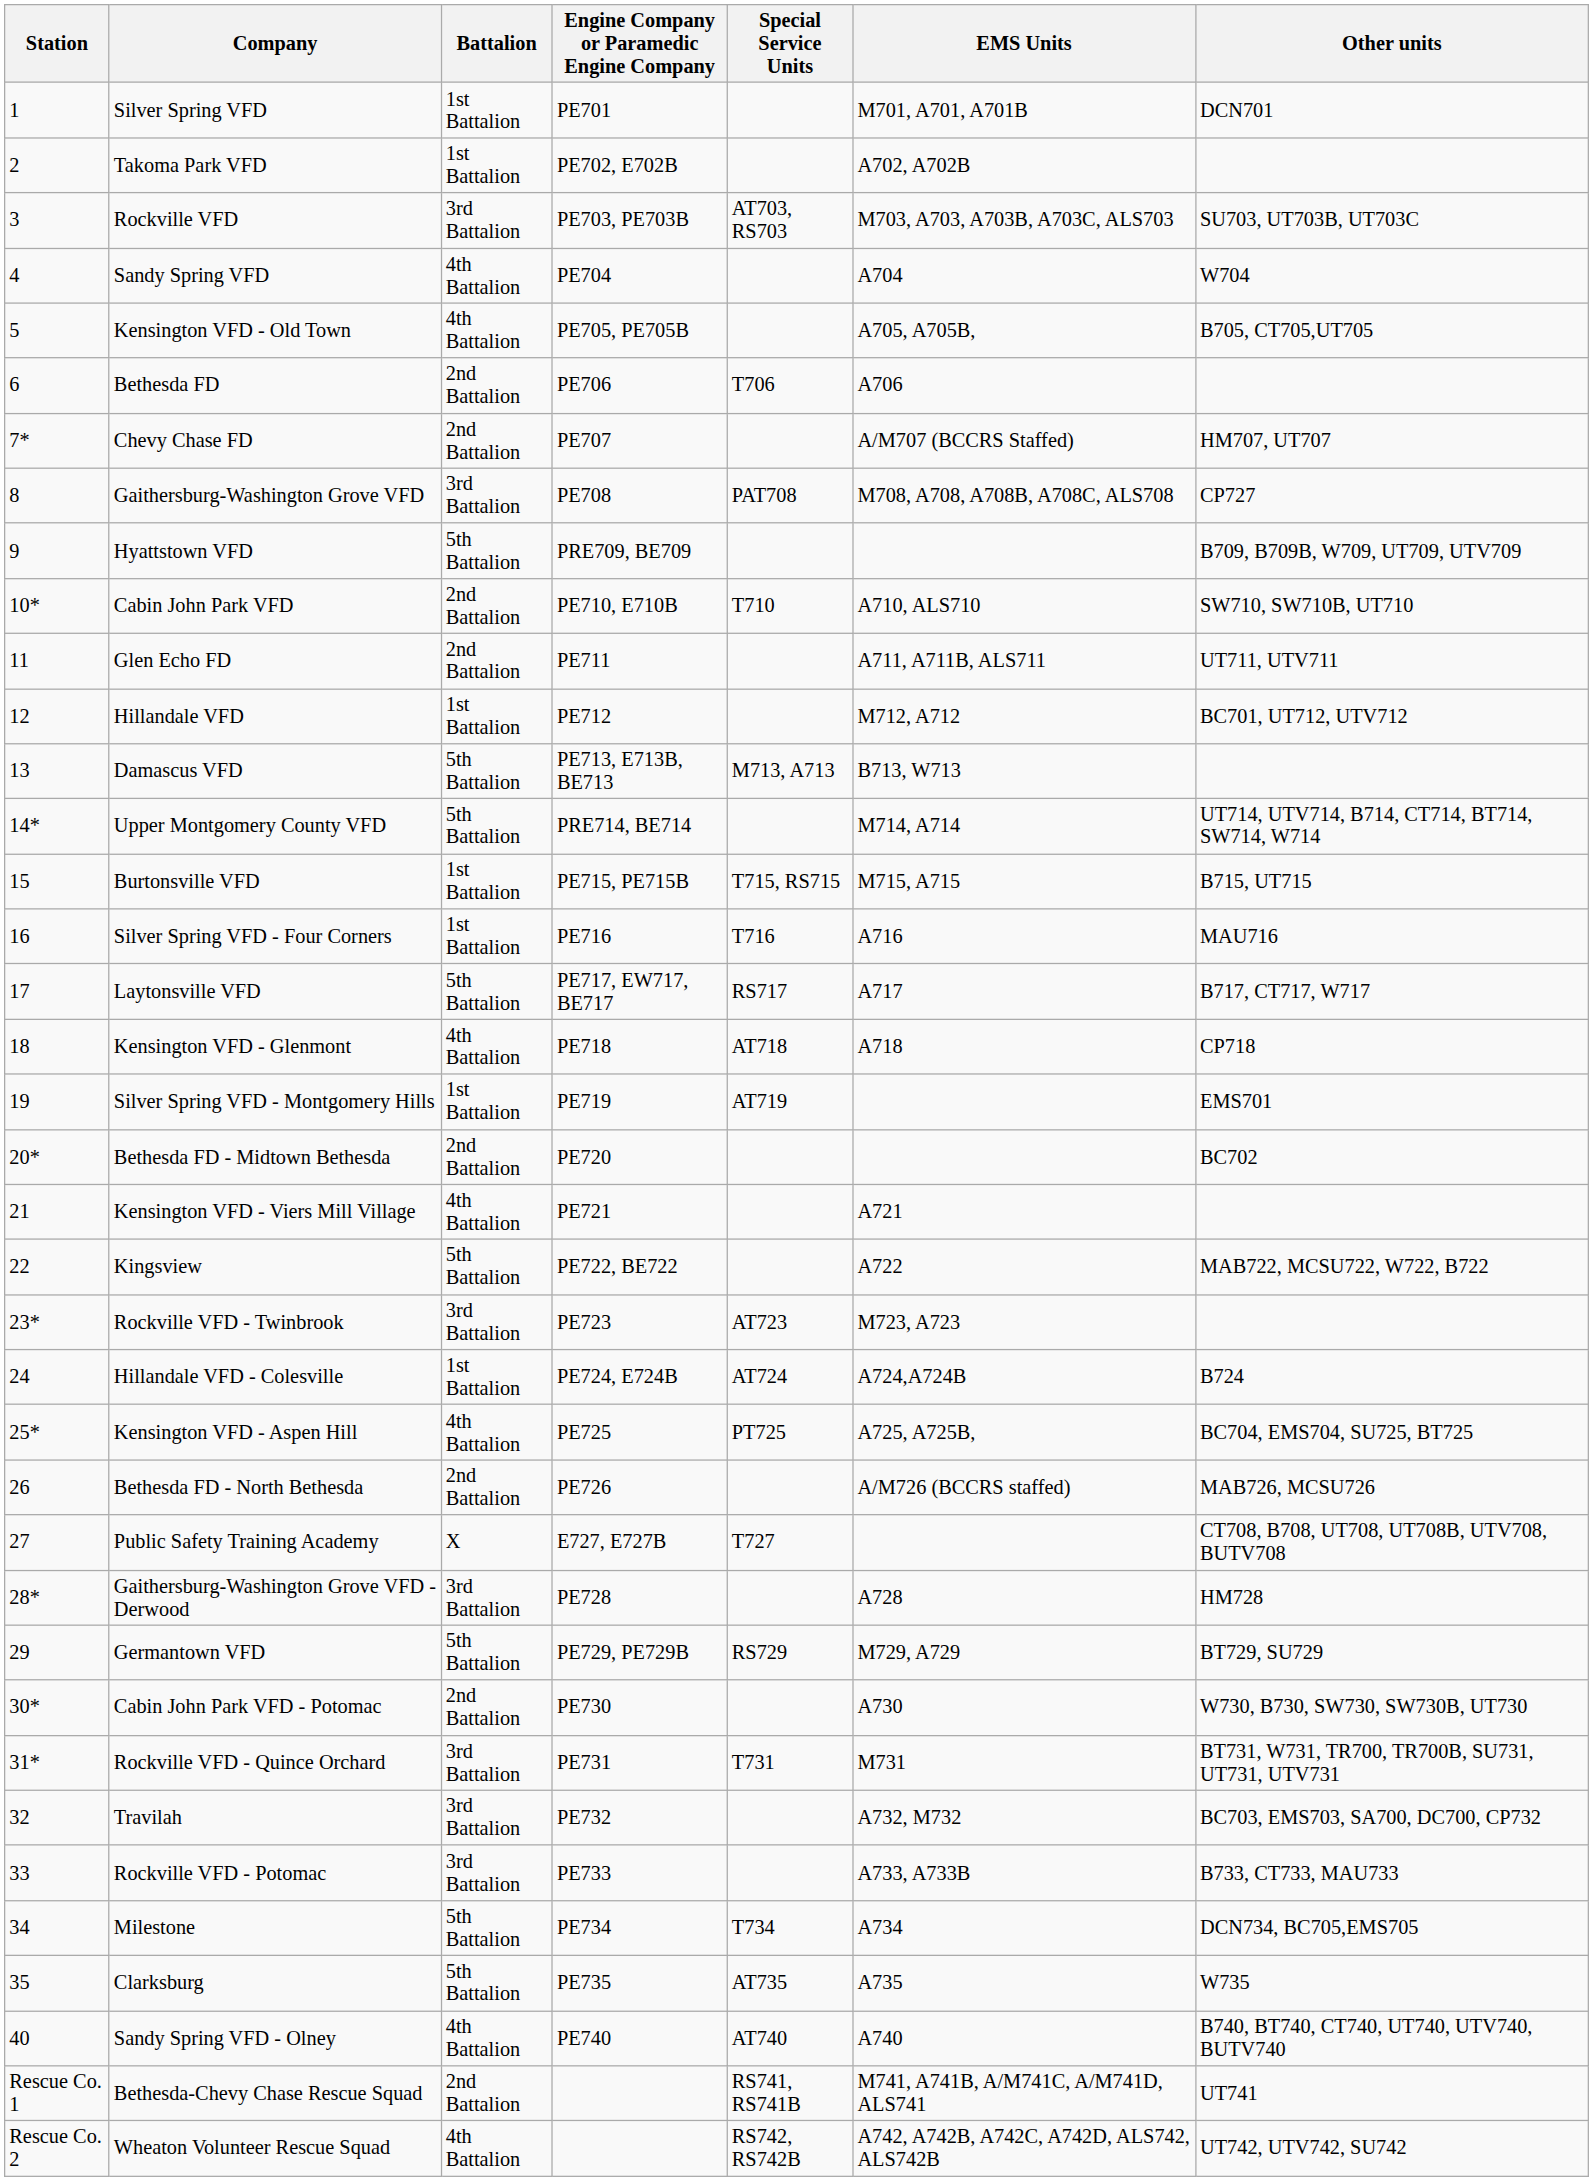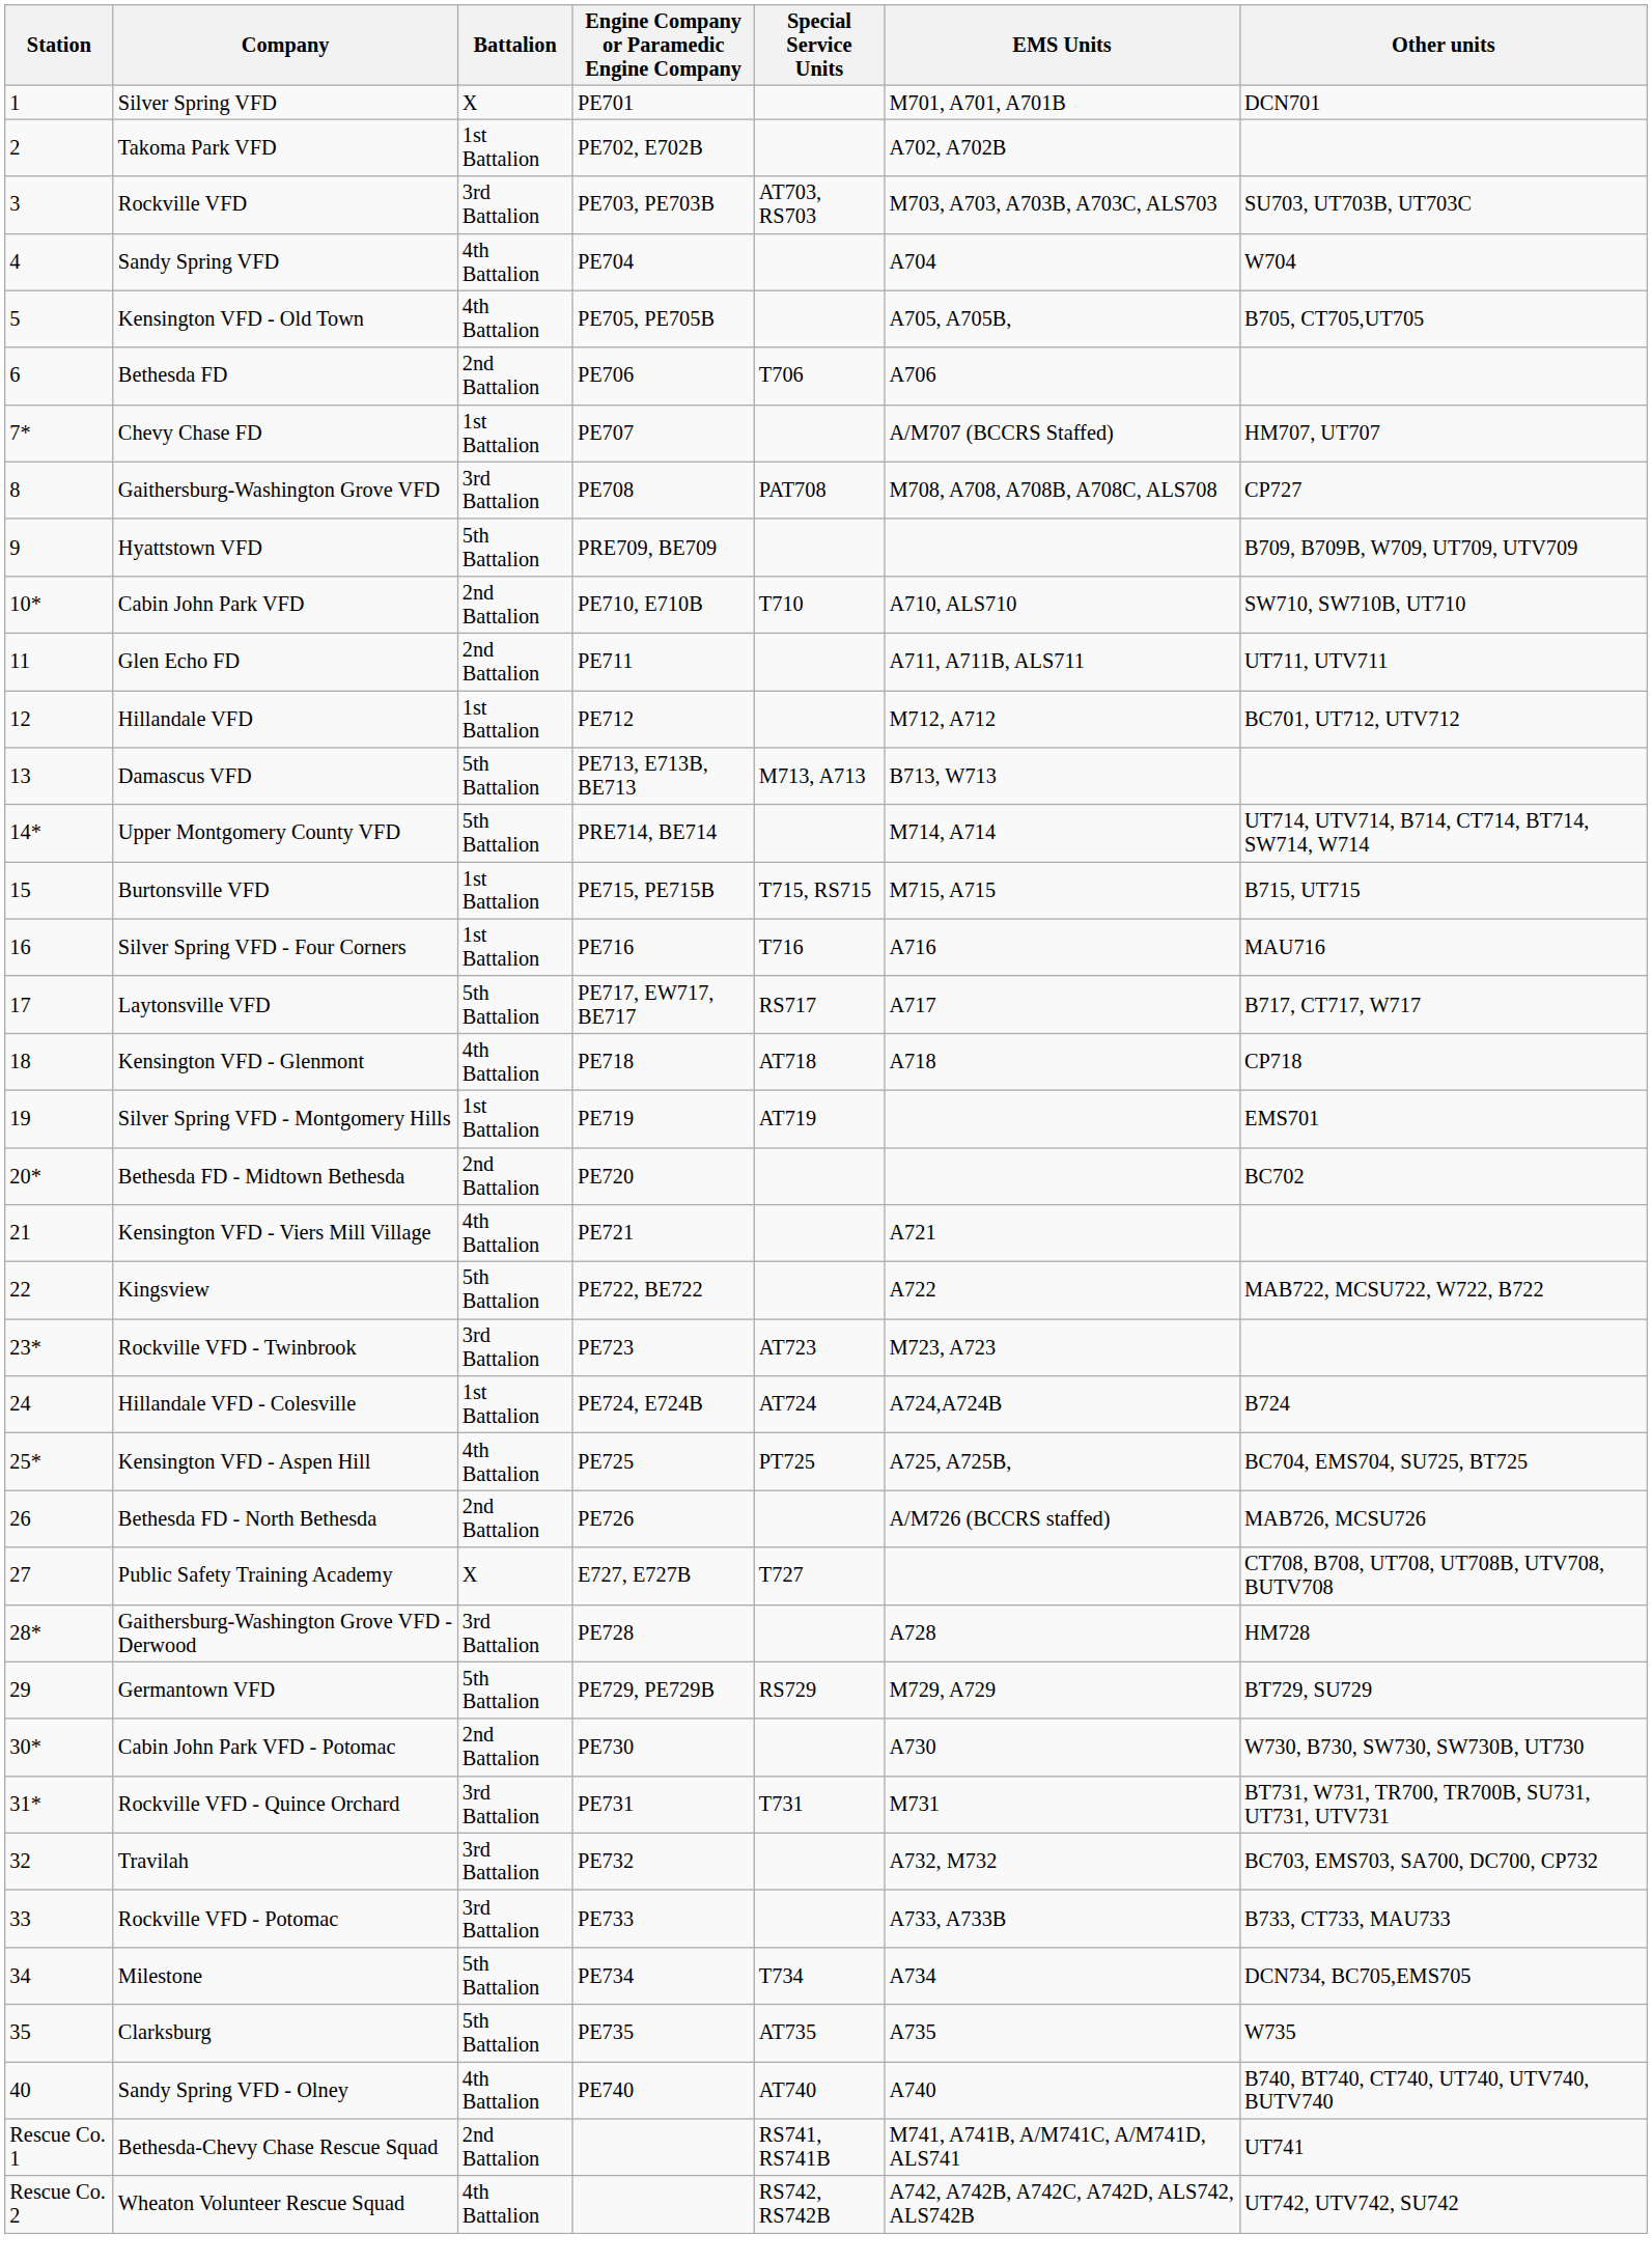Silver Spring VFD | Battalion: 1st Battalion -> X
Chevy Chase FD | Battalion: 2nd Battalion -> 1st Battalion
